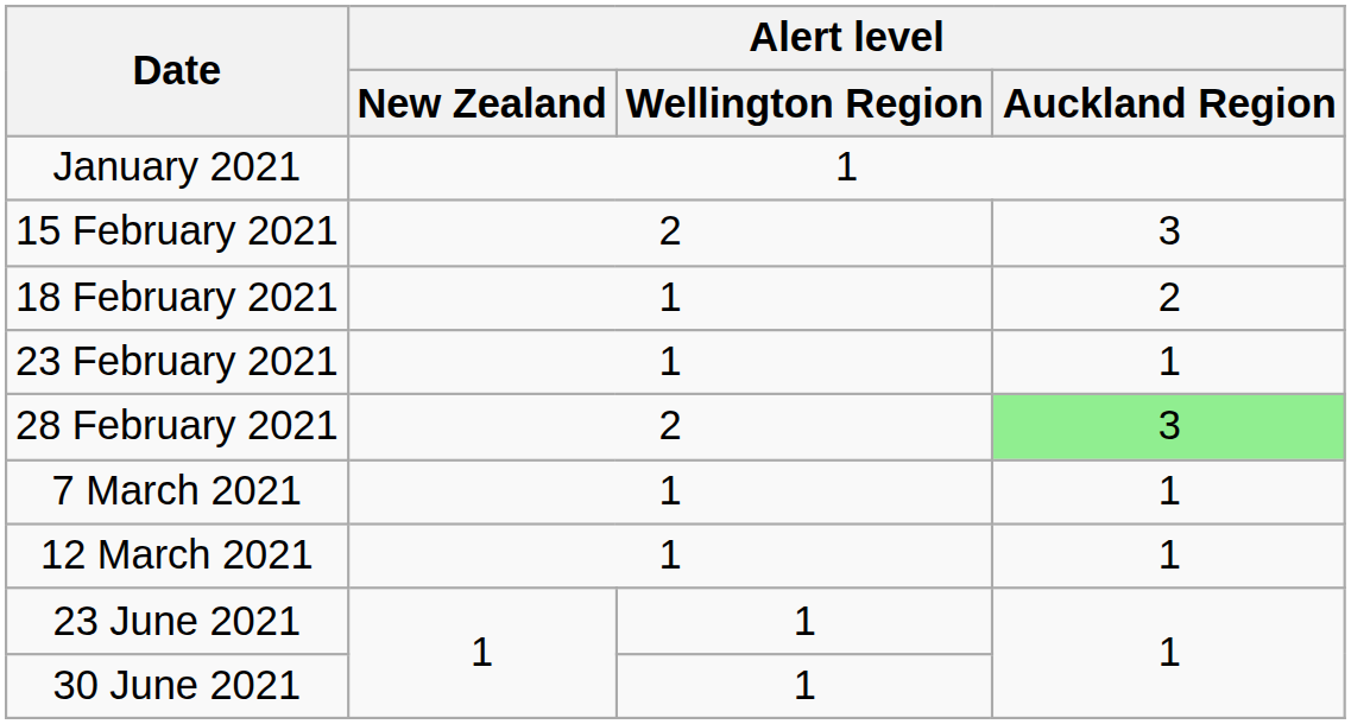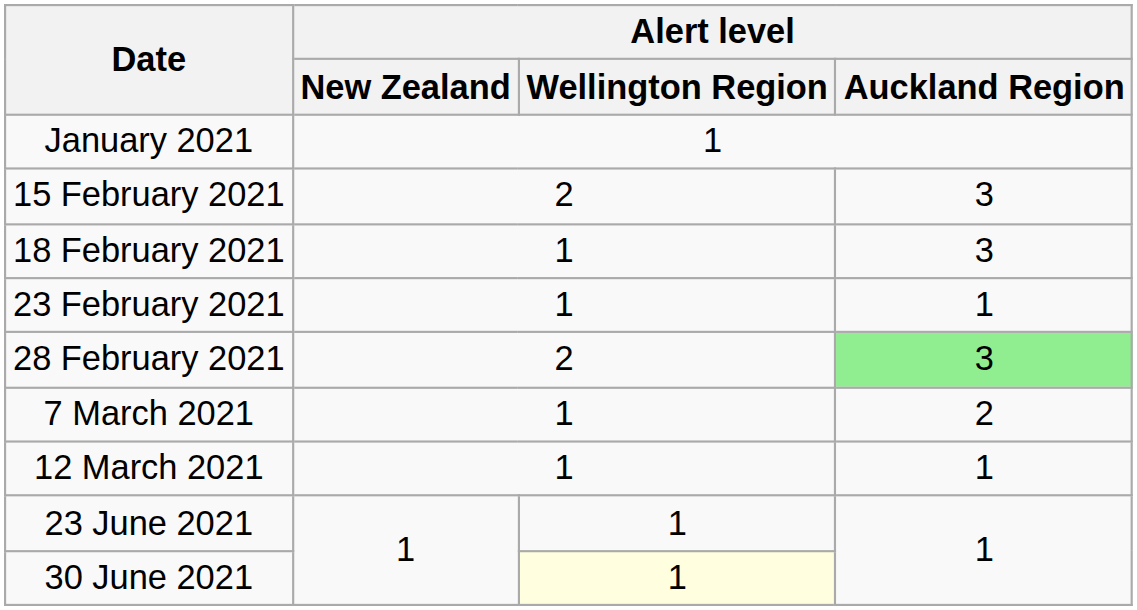18 February 2021 | Alert level / Auckland Region: 2 -> 3
7 March 2021 | Alert level / Auckland Region: 1 -> 2
30 June 2021 | Alert level / Wellington Region: no background -> lightyellow background
